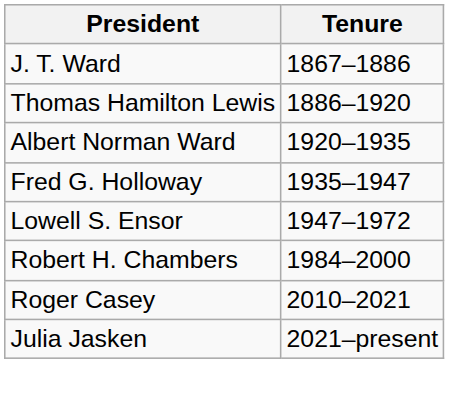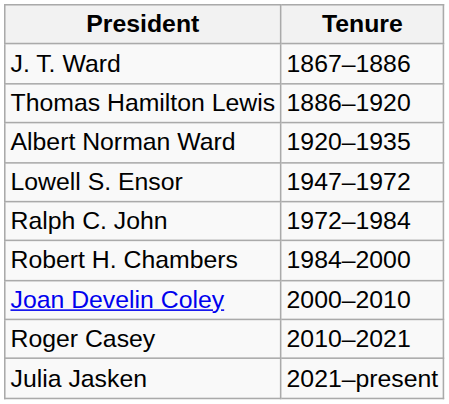- row: Fred G. Holloway | 1935–1947
+ row: Ralph C. John | 1972–1984
+ row: Joan Develin Coley | 2000–2010
